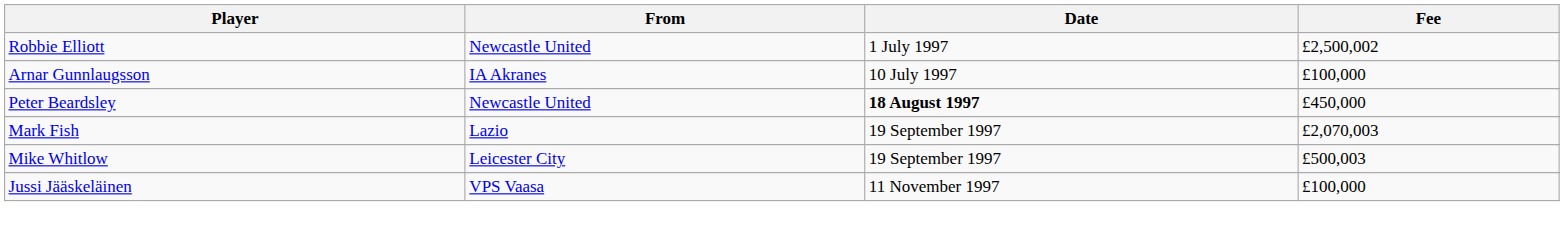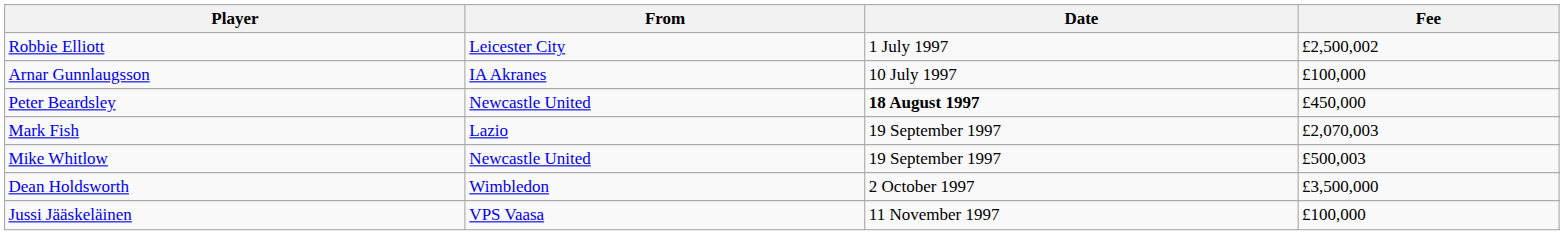Robbie Elliott | From: Newcastle United -> Leicester City
Mike Whitlow | From: Leicester City -> Newcastle United
+ row: Dean Holdsworth | Wimbledon | 2 October 1997 | £3,500,000
